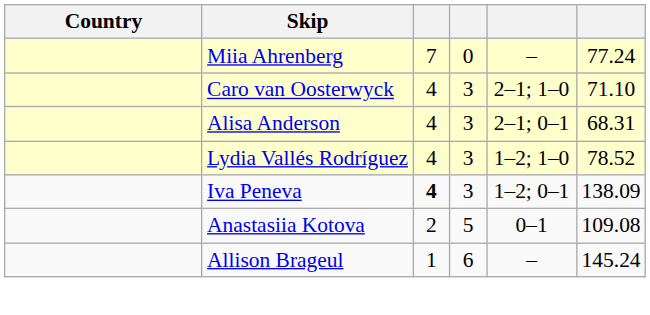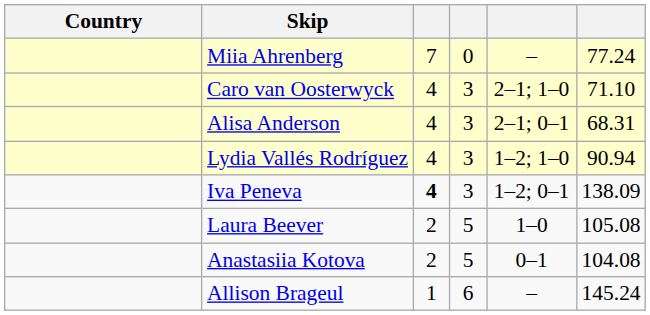Lydia Vallés Rodríguez | column 6: 78.52 -> 90.94
+ row: Laura Beever | 2 | 5 | 1–0 | 105.08
Anastasiia Kotova | column 6: 109.08 -> 104.08
